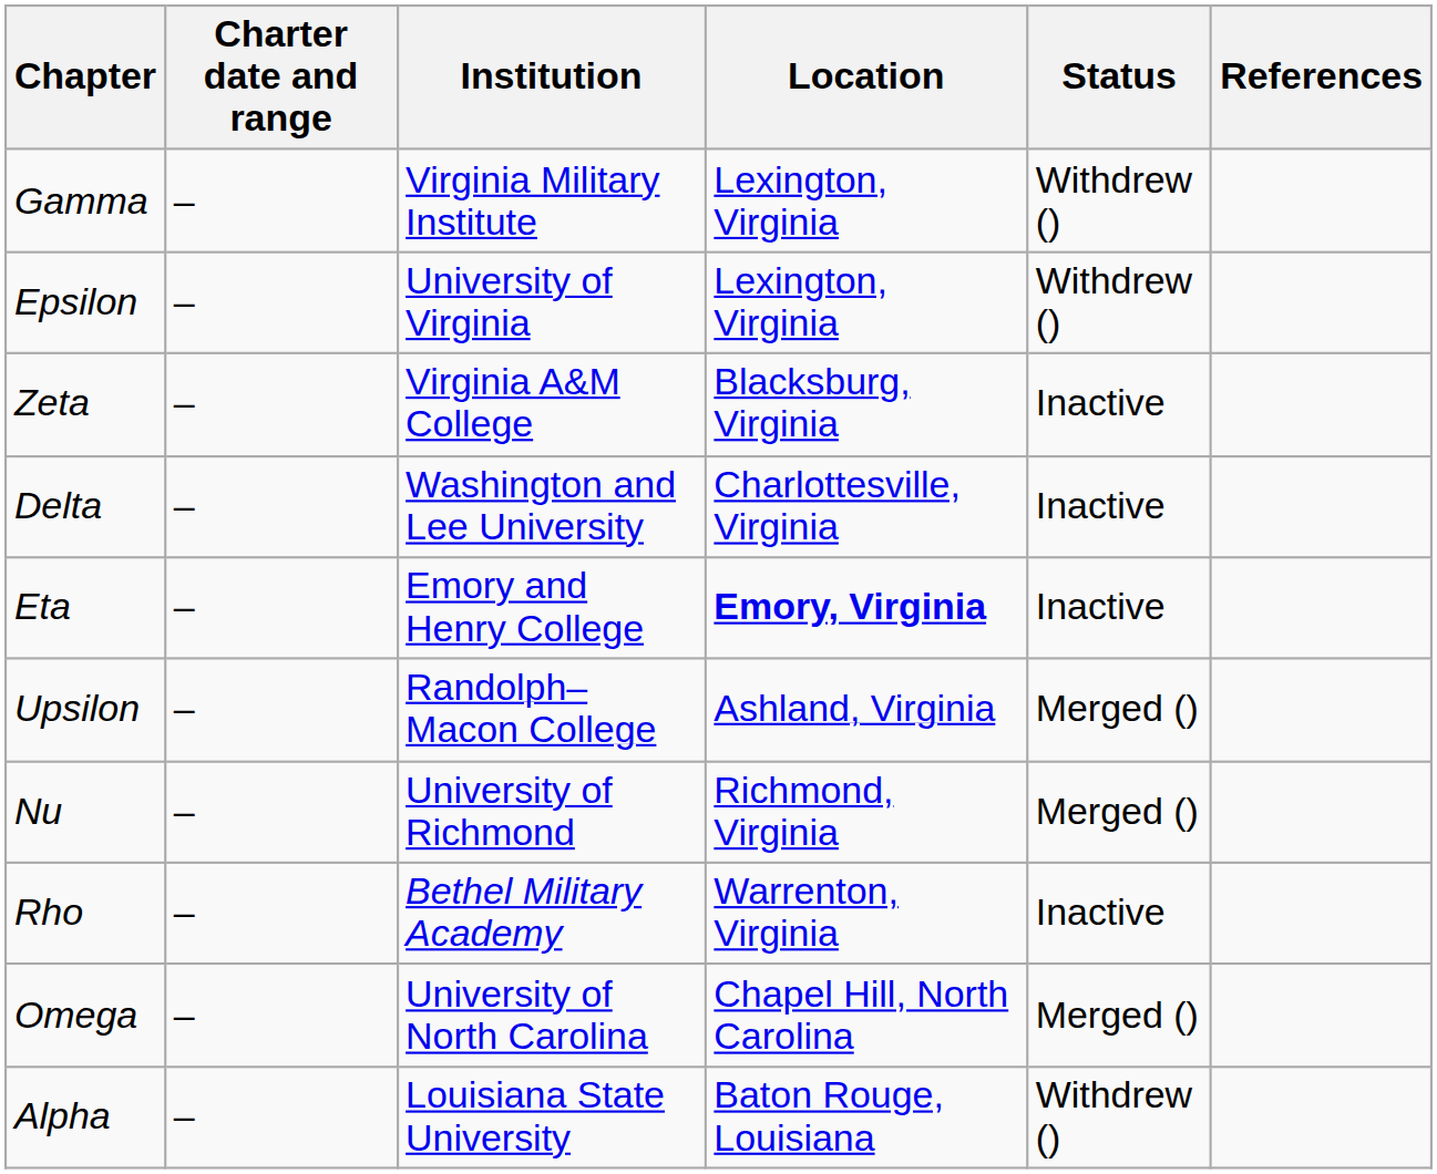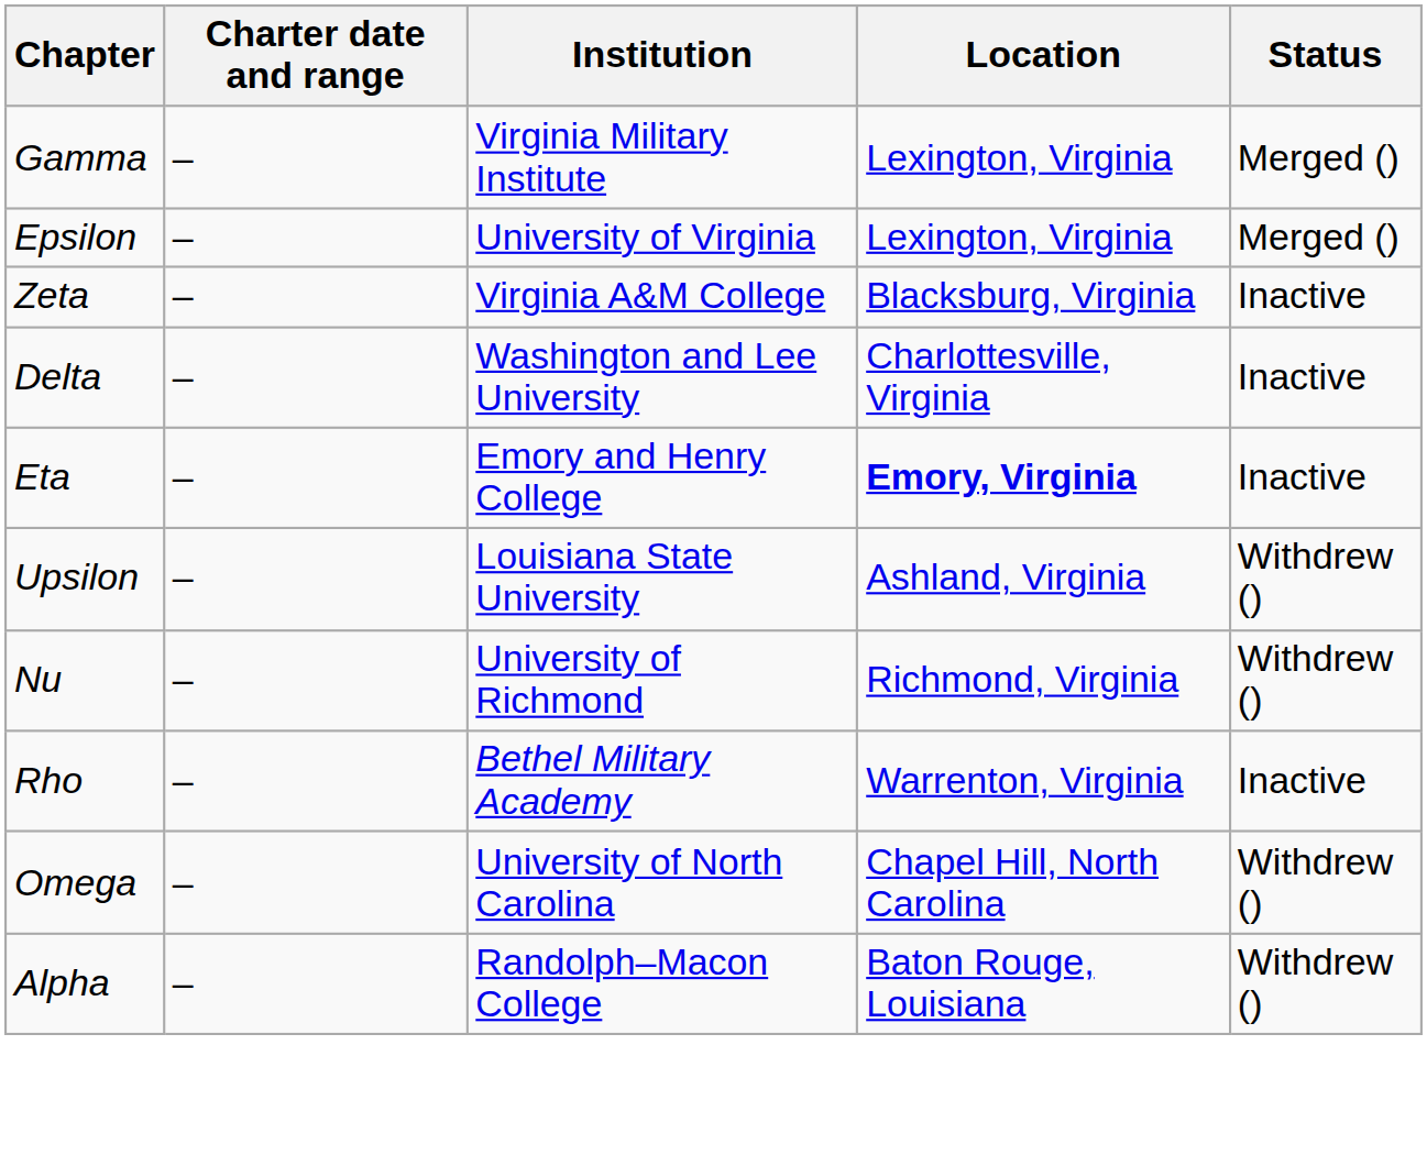- column: References
Gamma | Status: Withdrew () -> Merged ()
Epsilon | Status: Withdrew () -> Merged ()
Upsilon | Institution: Randolph–Macon College -> Louisiana State University
Upsilon | Status: Merged () -> Withdrew ()
Nu | Status: Merged () -> Withdrew ()
Omega | Status: Merged () -> Withdrew ()
Alpha | Institution: Louisiana State University -> Randolph–Macon College
